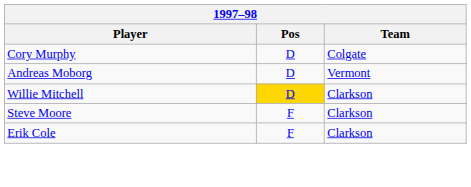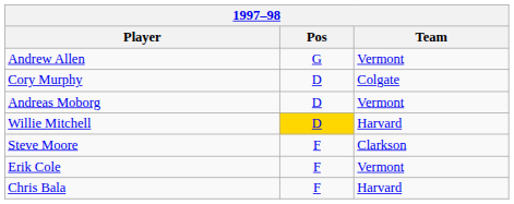+ row: Andrew Allen | G | Vermont
Willie Mitchell | Team: Clarkson -> Harvard
Erik Cole | Team: Clarkson -> Vermont
+ row: Chris Bala | F | Harvard
